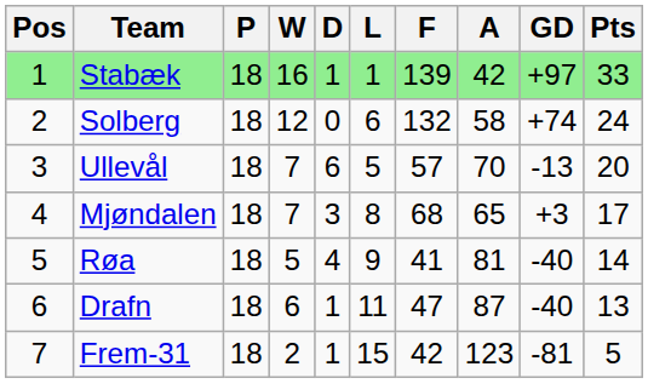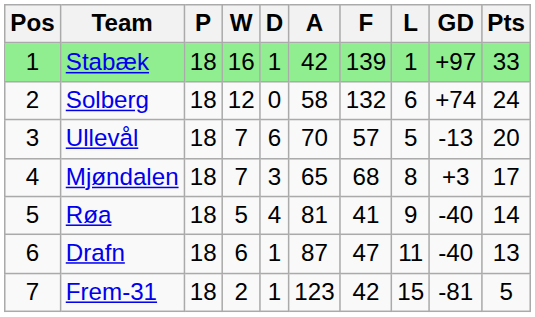columns swapped: L <-> A
